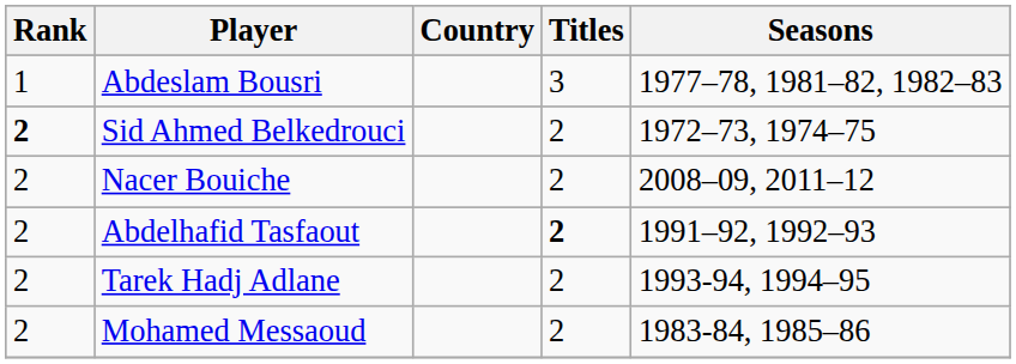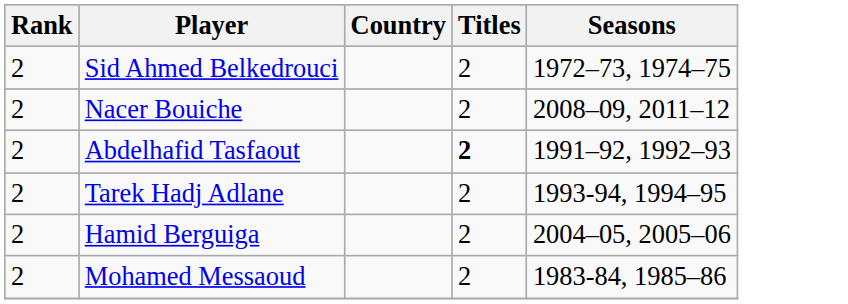- row: 1 | Abdeslam Bousri | 3 | 1977–78, 1981–82, 1982–83
Sid Ahmed Belkedrouci | Rank: bold -> normal
+ row: 2 | Hamid Berguiga | 2 | 2004–05, 2005–06
